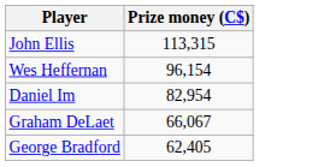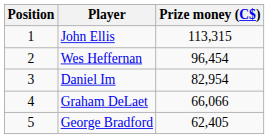+ column: Position | 1 | 2 | 3 | 4 | 5
Wes Heffernan | Prize money (C$): 96,154 -> 96,454
Graham DeLaet | Prize money (C$): 66,067 -> 66,066
